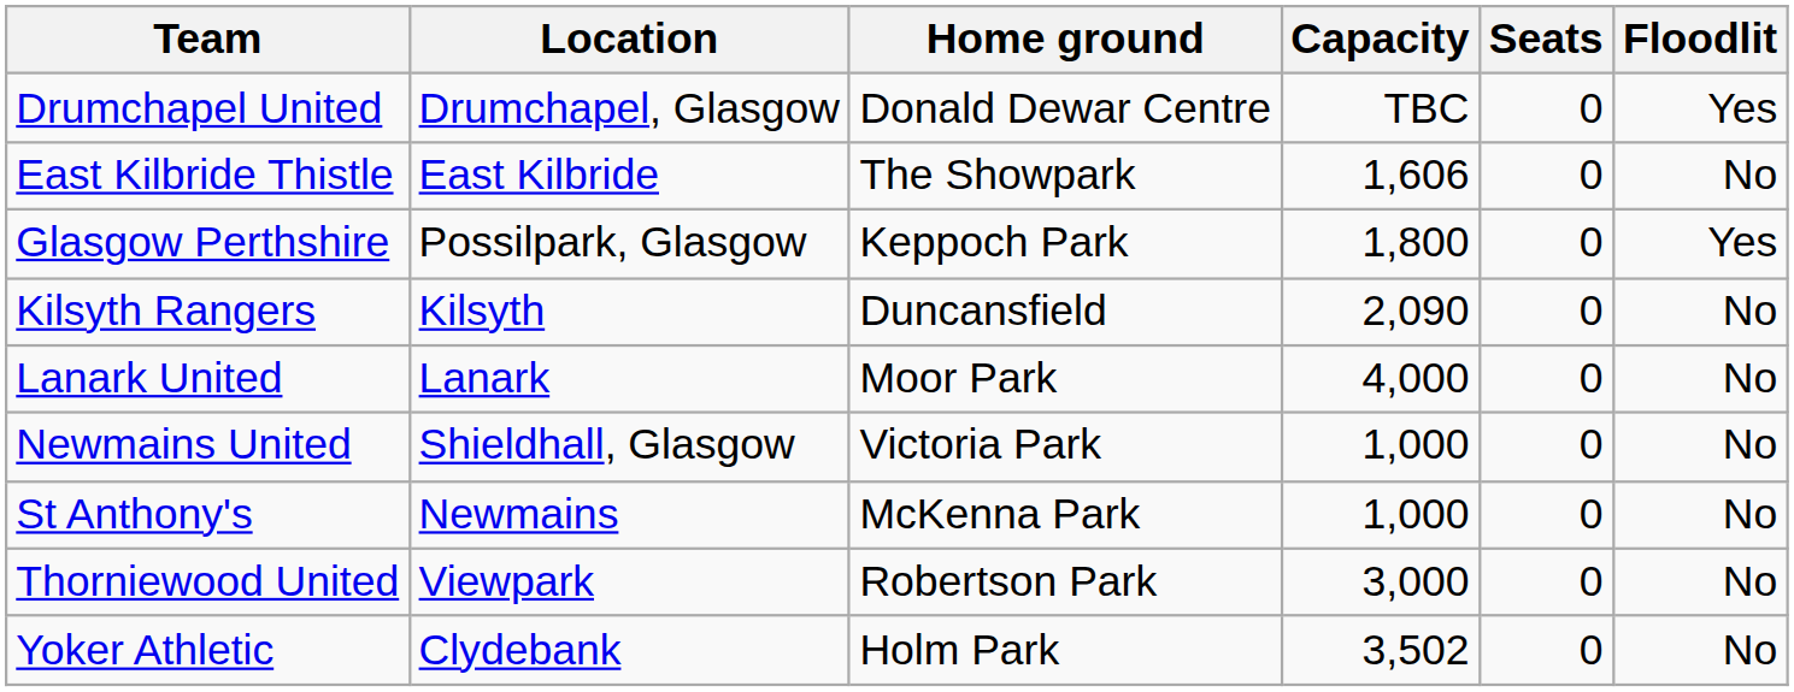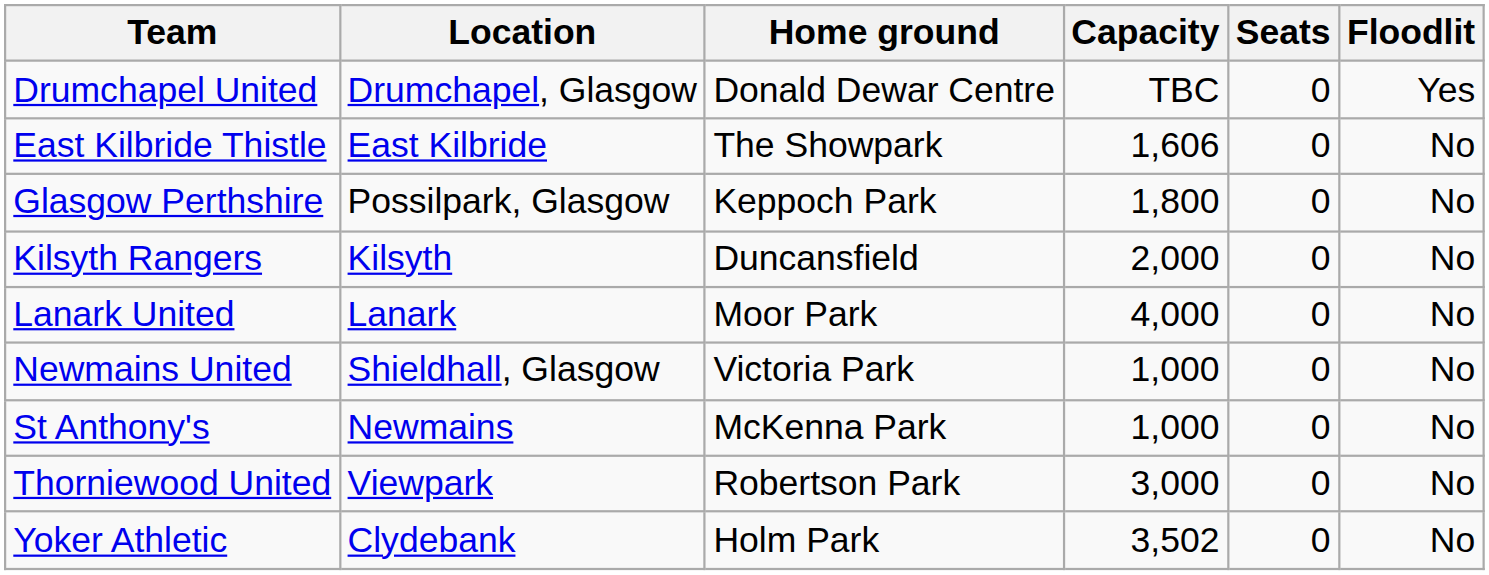Glasgow Perthshire | Floodlit: Yes -> No
Kilsyth Rangers | Capacity: 2,090 -> 2,000
